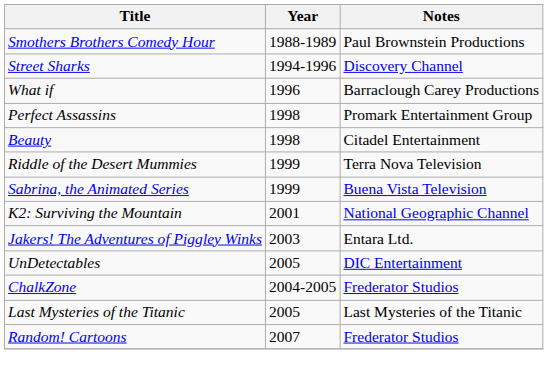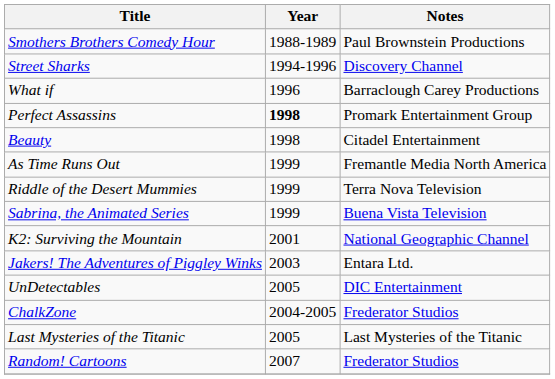Perfect Assassins | Year: normal -> bold
+ row: As Time Runs Out | 1999 | Fremantle Media North America
